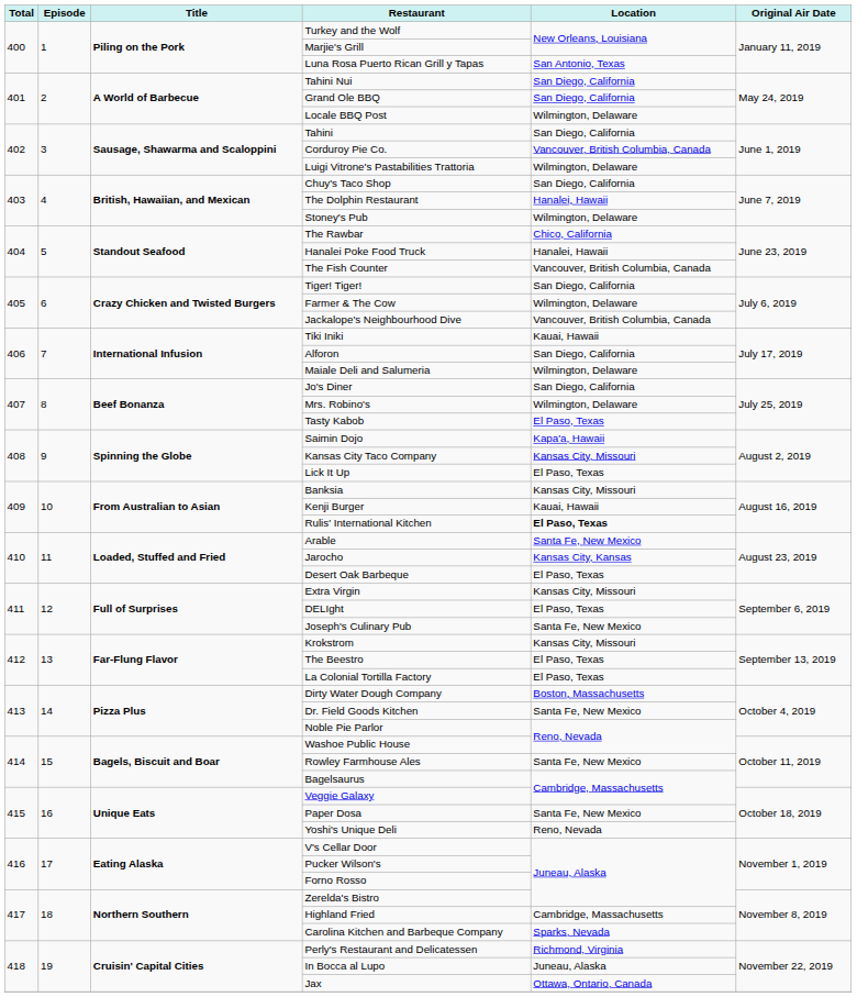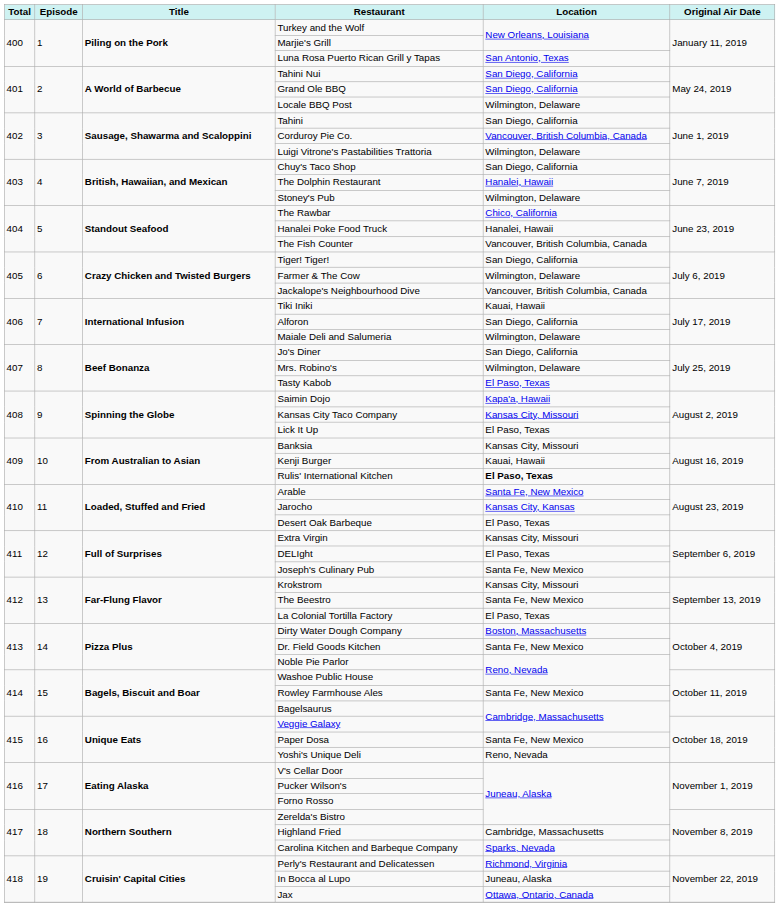The Beestro | Location: El Paso, Texas -> Santa Fe, New Mexico
